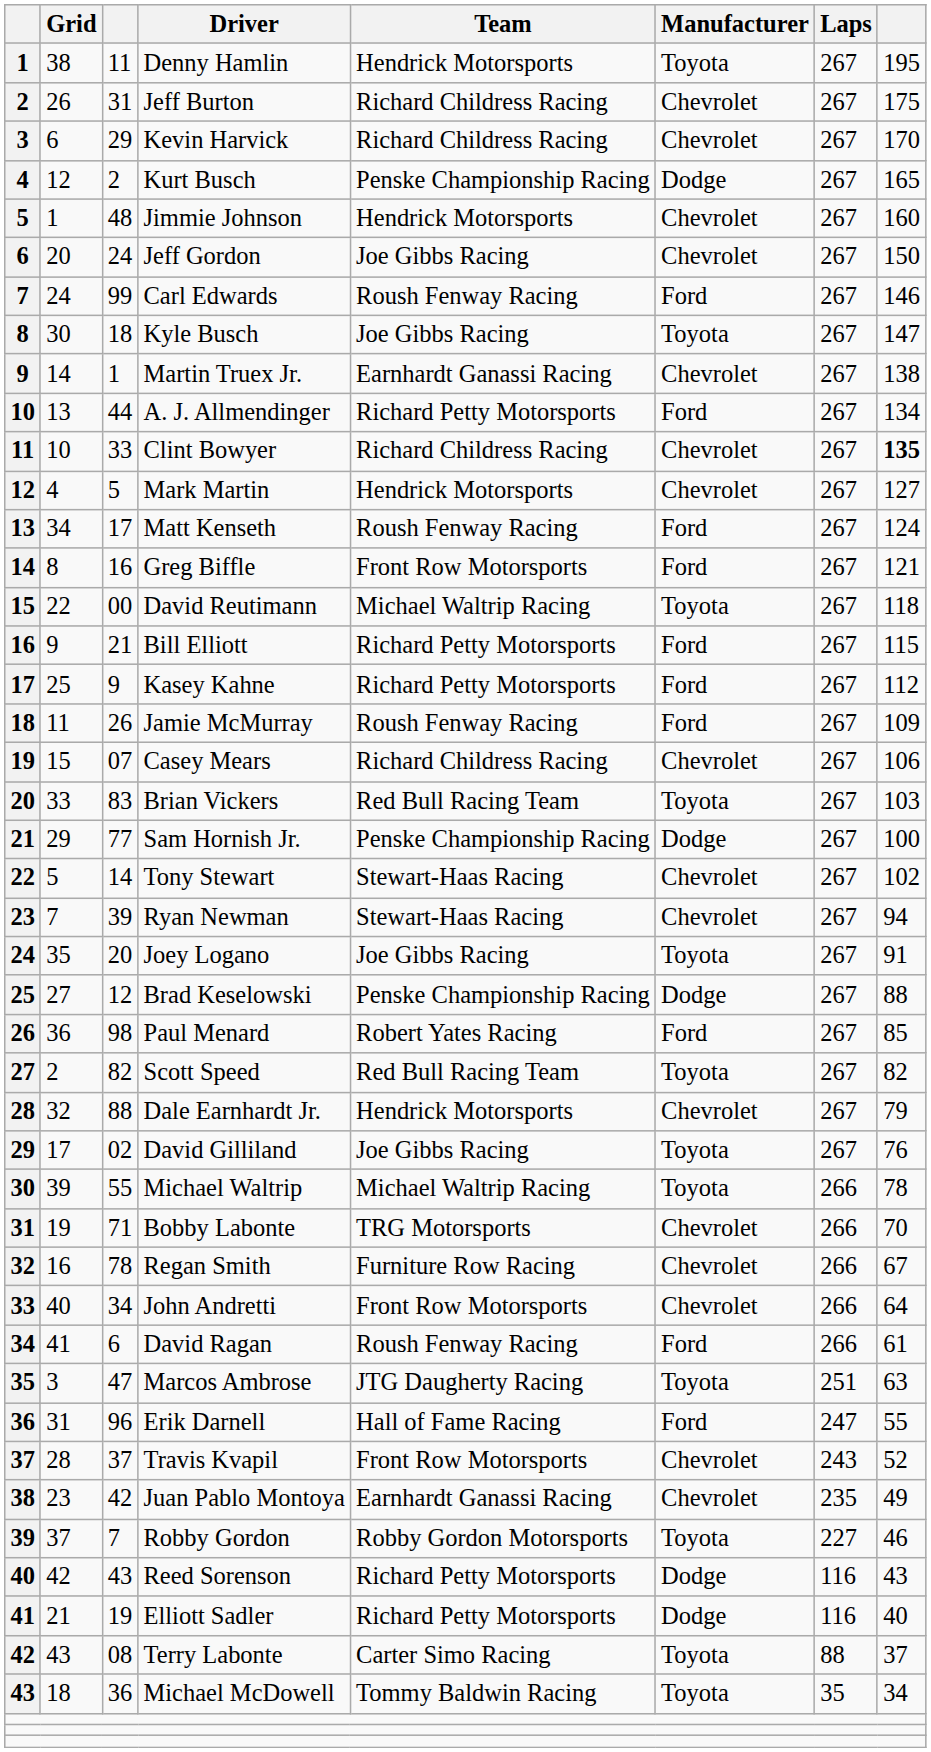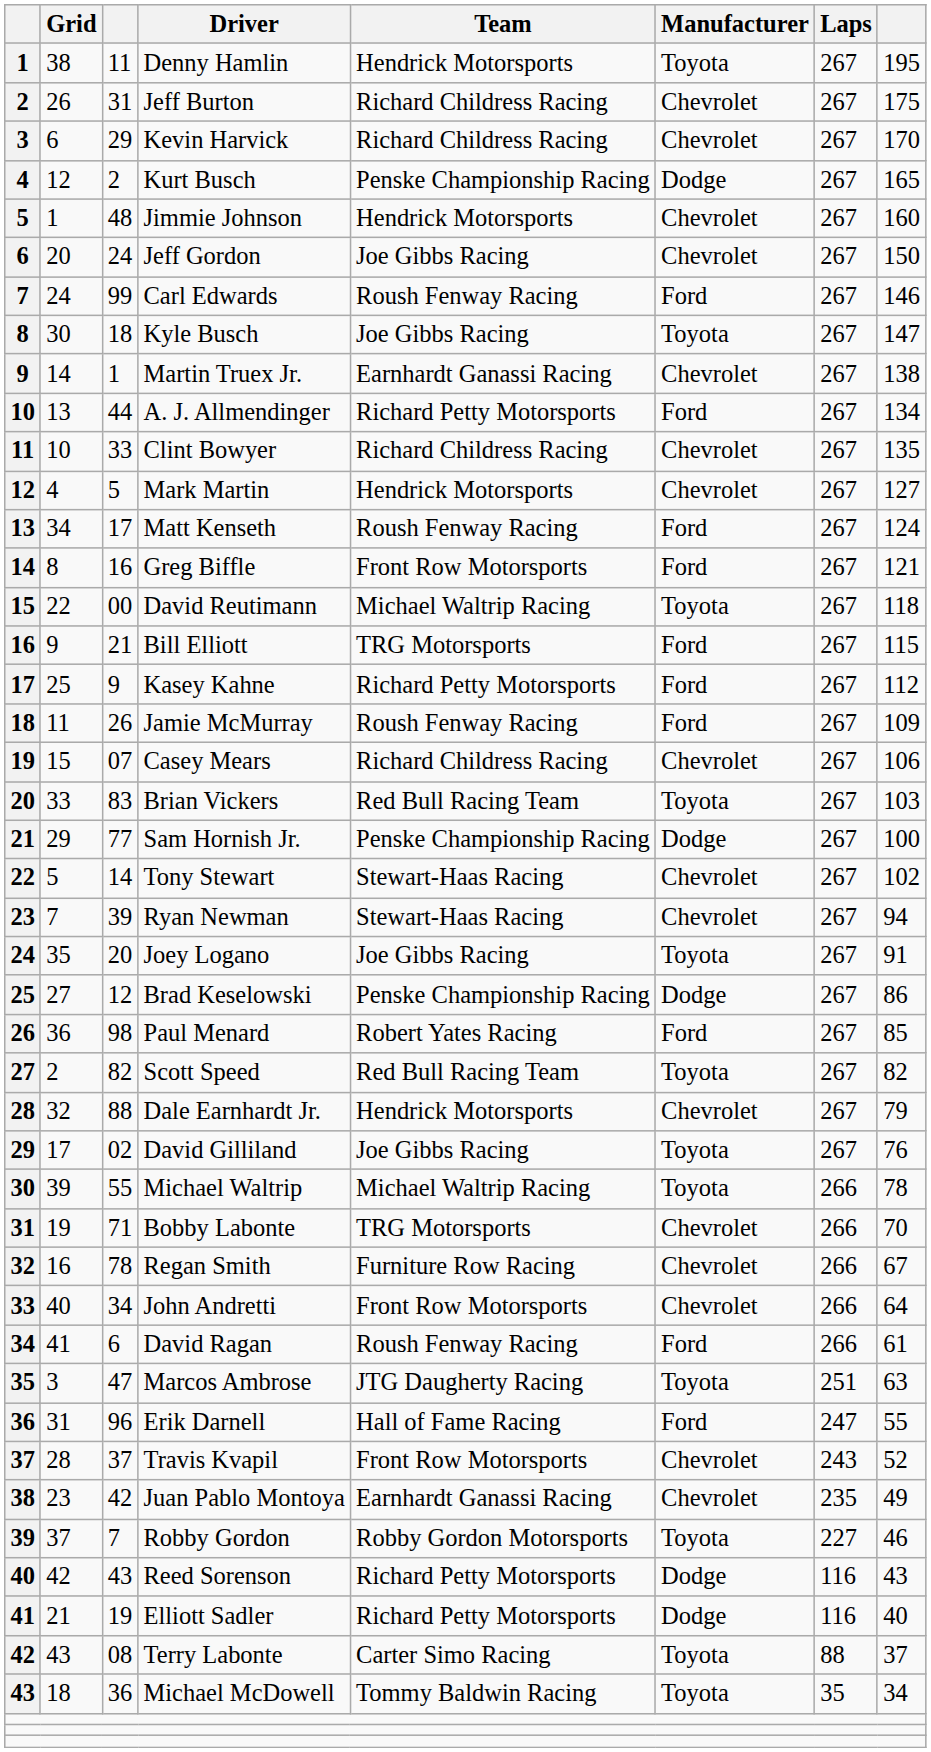Clint Bowyer | column 8: bold -> normal
Bill Elliott | Team: Richard Petty Motorsports -> TRG Motorsports
Brad Keselowski | column 8: 88 -> 86
